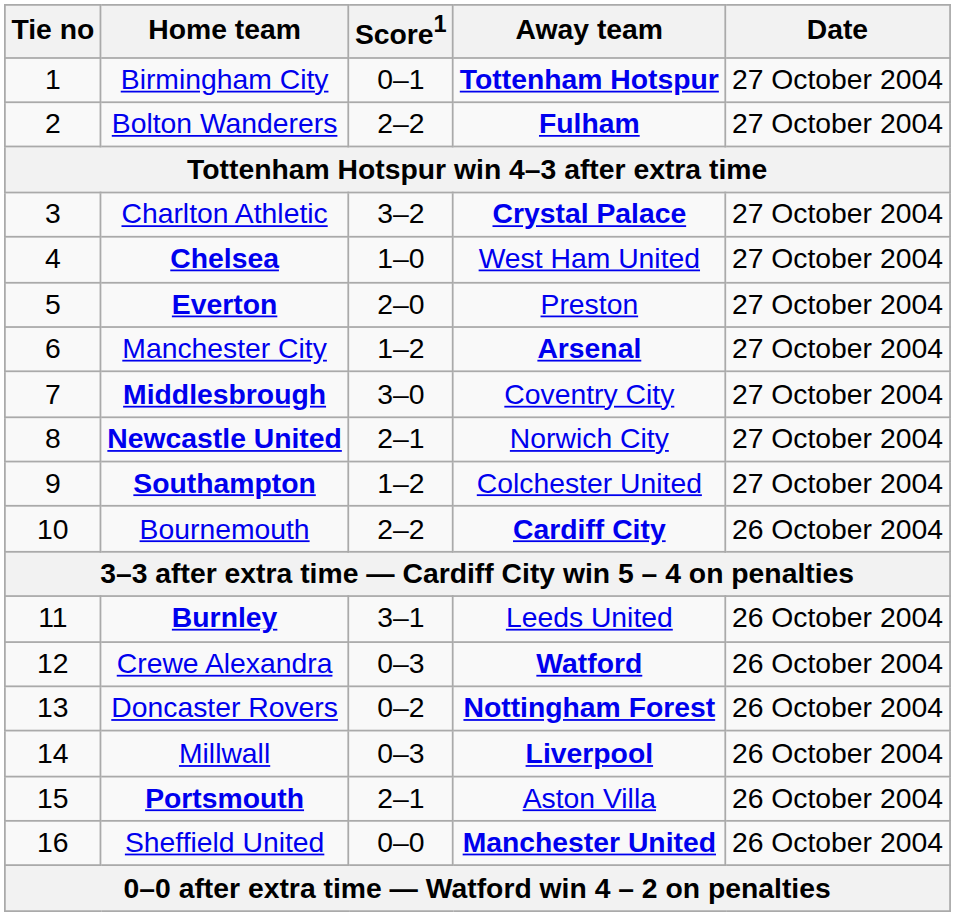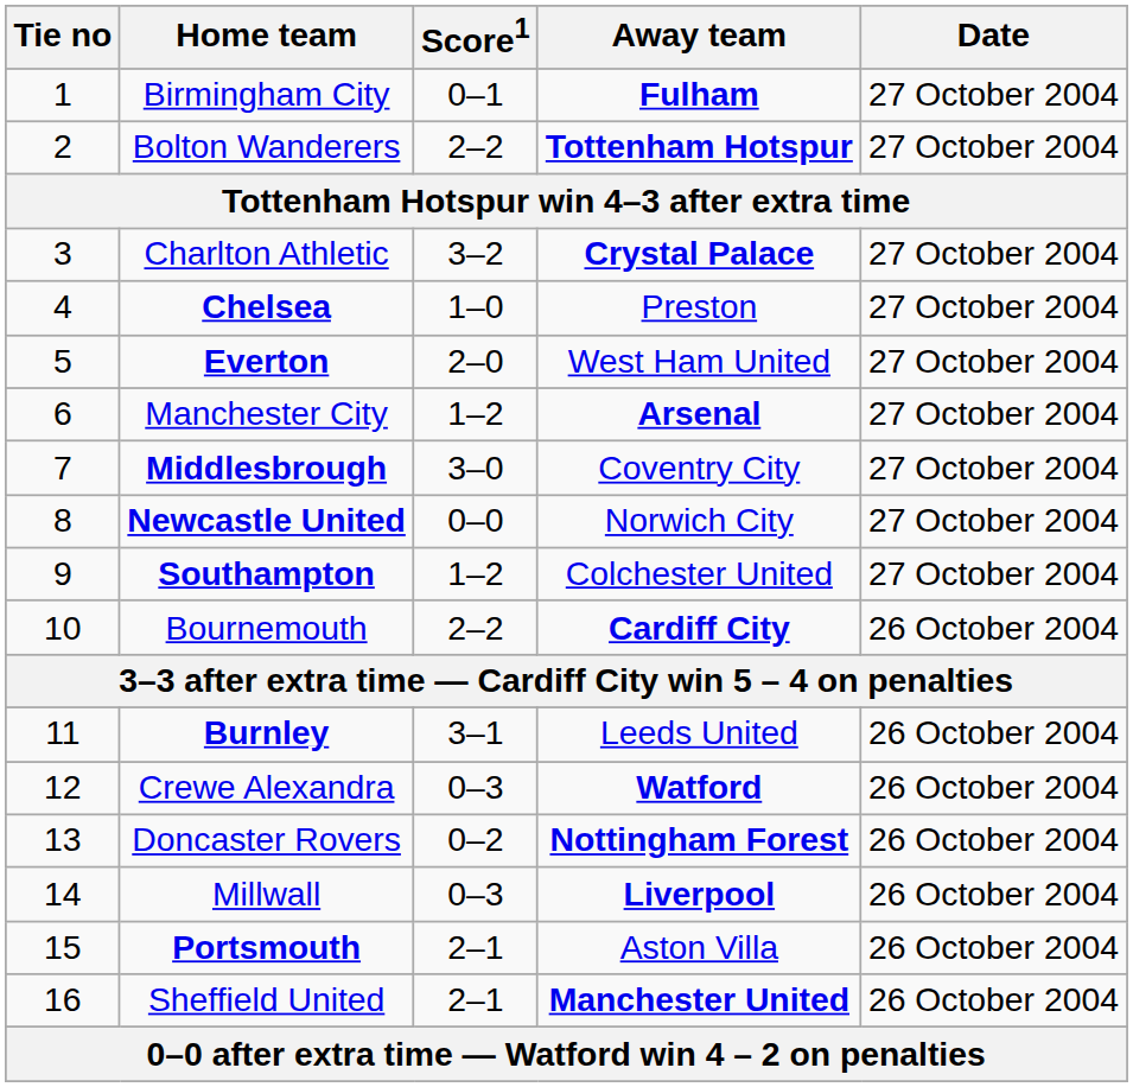Birmingham City | Away team: Tottenham Hotspur -> Fulham
Bolton Wanderers | Away team: Fulham -> Tottenham Hotspur
Chelsea | Away team: West Ham United -> Preston
Everton | Away team: Preston -> West Ham United
Newcastle United | Score1: 2–1 -> 0–0
Sheffield United | Score1: 0–0 -> 2–1
